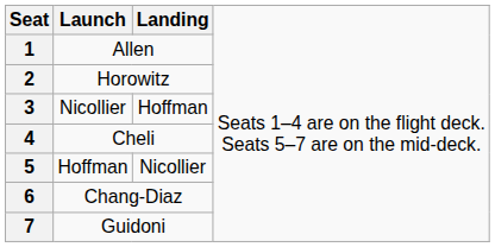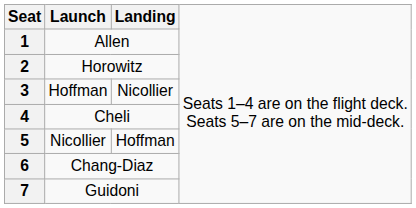3 | column 2: Nicollier -> Hoffman
3 | column 3: Hoffman -> Nicollier
5 | column 2: Hoffman -> Nicollier
5 | column 3: Nicollier -> Hoffman
